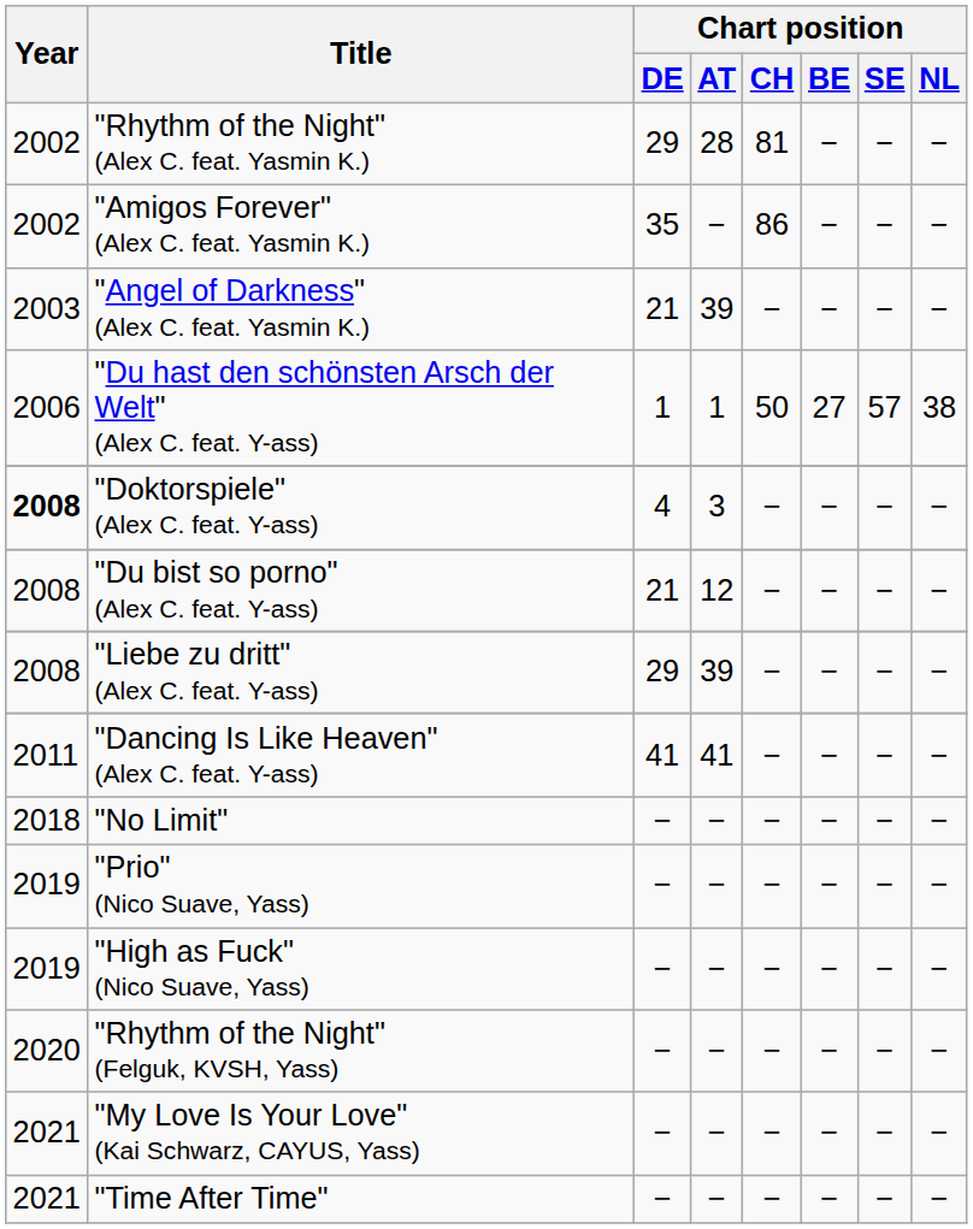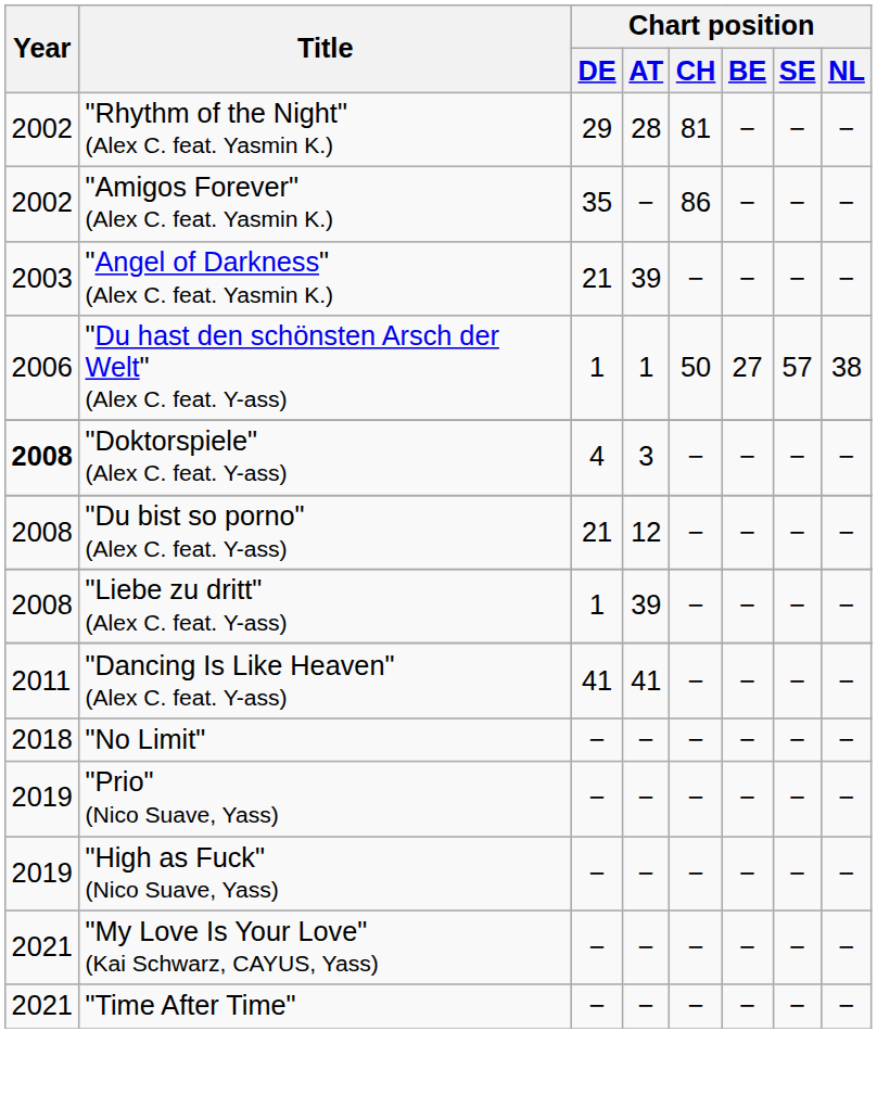"Liebe zu dritt" (Alex C. feat. Y-ass) | Chart position / DE: 29 -> 1
- row: 2020 | "Rhythm of the Night" (Felguk, KVSH, Yass) | − | − | − | − | − | −
